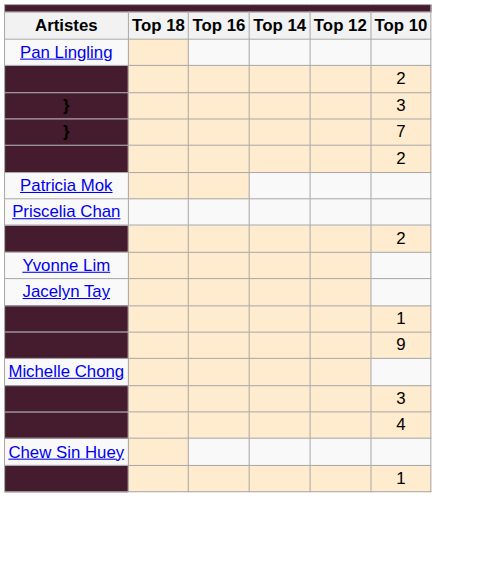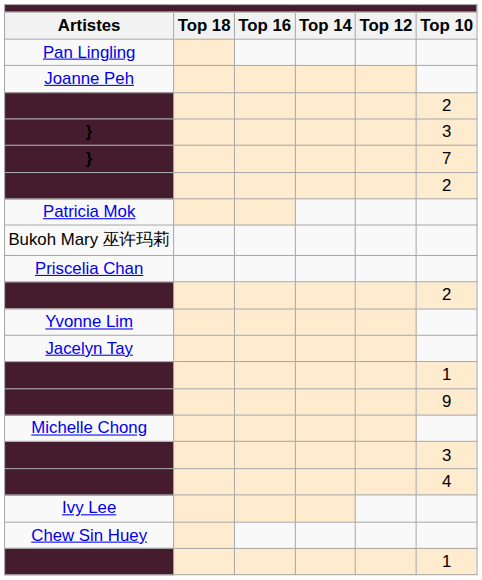+ row: Joanne Peh
+ row: Bukoh Mary 巫许玛莉
+ row: Ivy Lee
